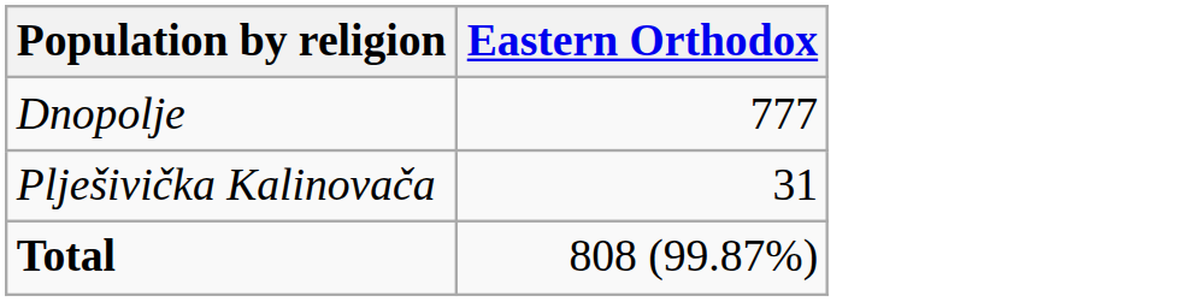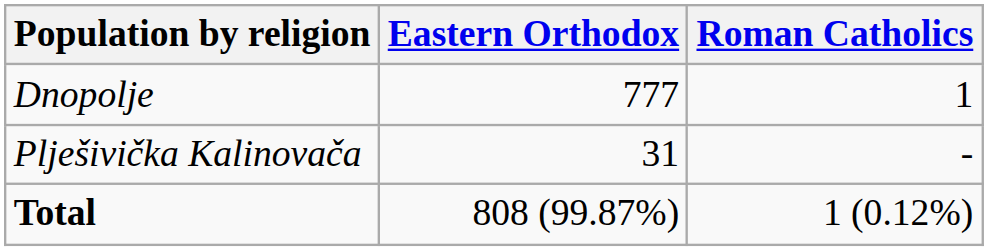+ column: Roman Catholics | 1 | - | 1 (0.12%)
